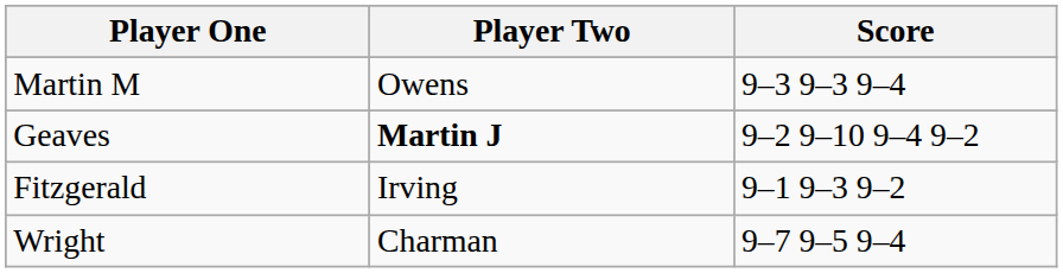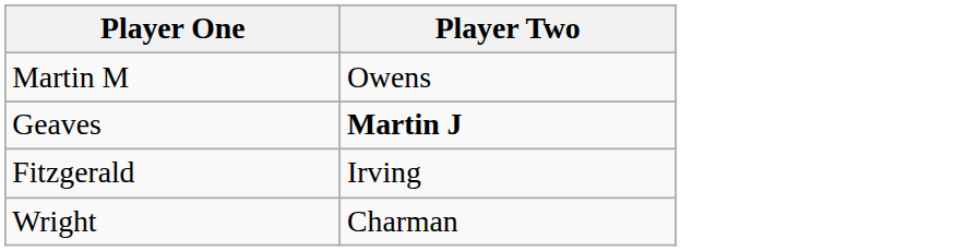- column: Score | 9–3 9–3 9–4 | 9–2 9–10 9–4 9–2 | 9–1 9–3 9–2 | 9–7 9–5 9–4
